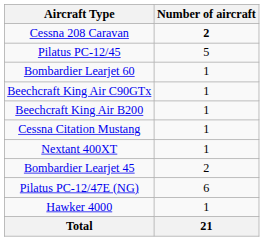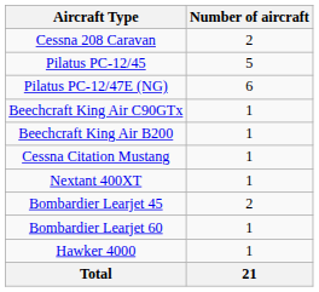Cessna 208 Caravan | Number of aircraft: bold -> normal
rows swapped: Pilatus PC-12/47E (NG) <-> Bombardier Learjet 60
